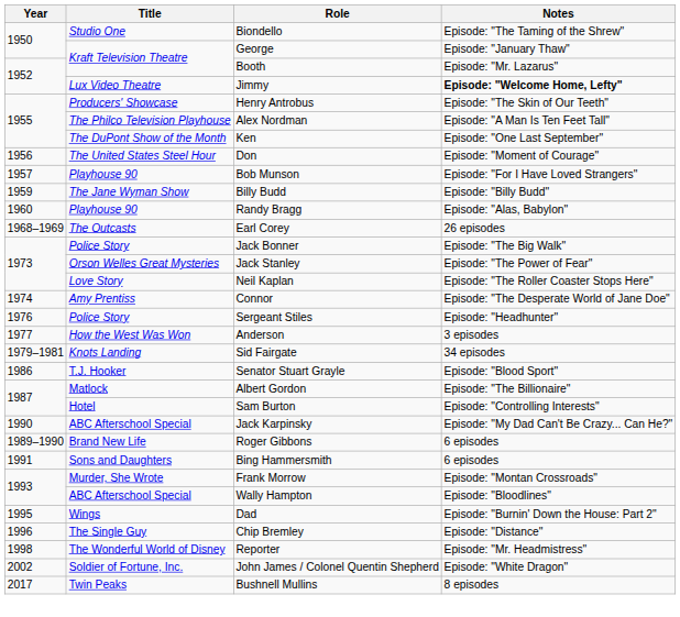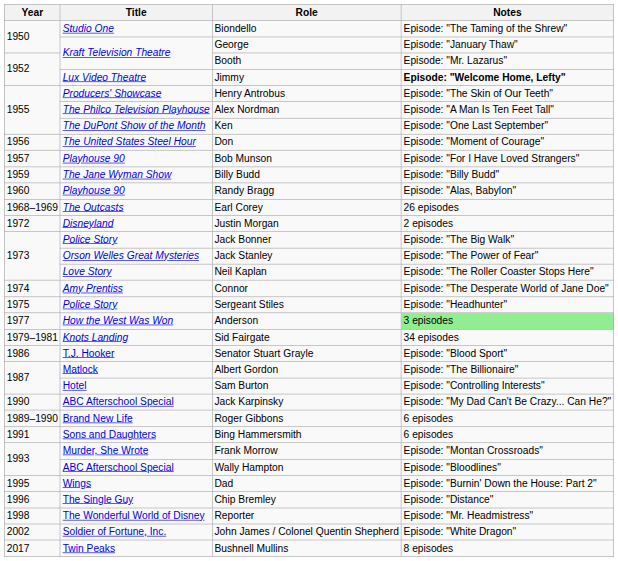+ row: 1972 | Disneyland | Justin Morgan | 2 episodes
Sergeant Stiles | Year: 1976 -> 1975
Anderson | Notes: no background -> lightgreen background
